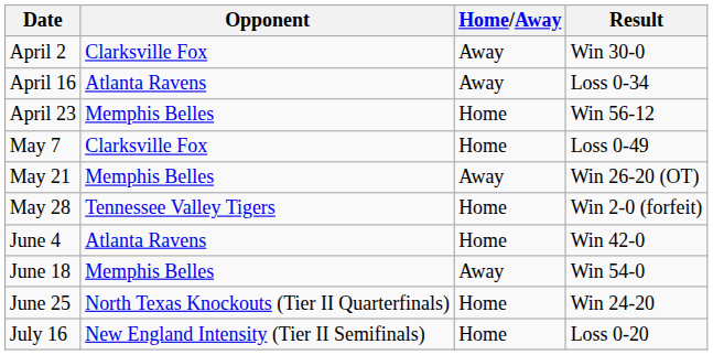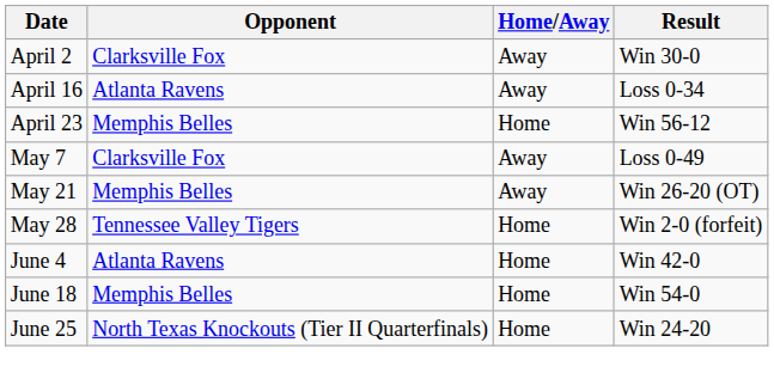May 7 | Home/Away: Home -> Away
June 18 | Home/Away: Away -> Home
- row: July 16 | New England Intensity (Tier II Semifinals) | Home | Loss 0-20
